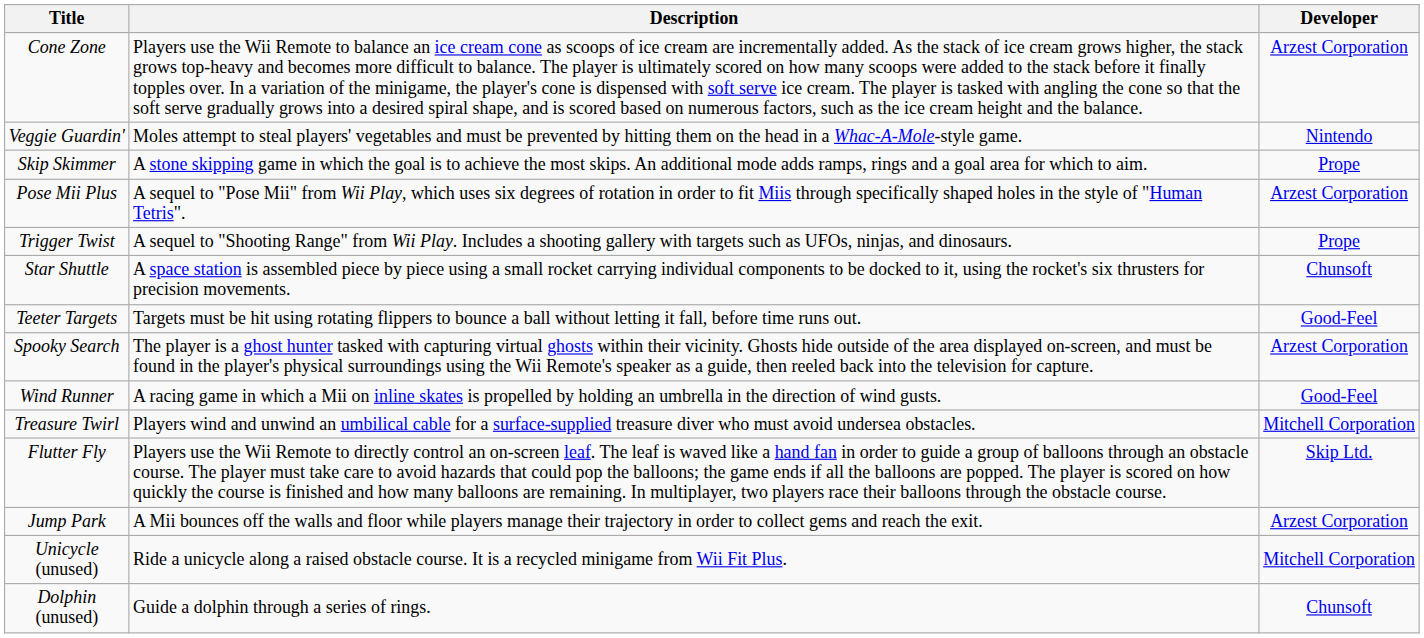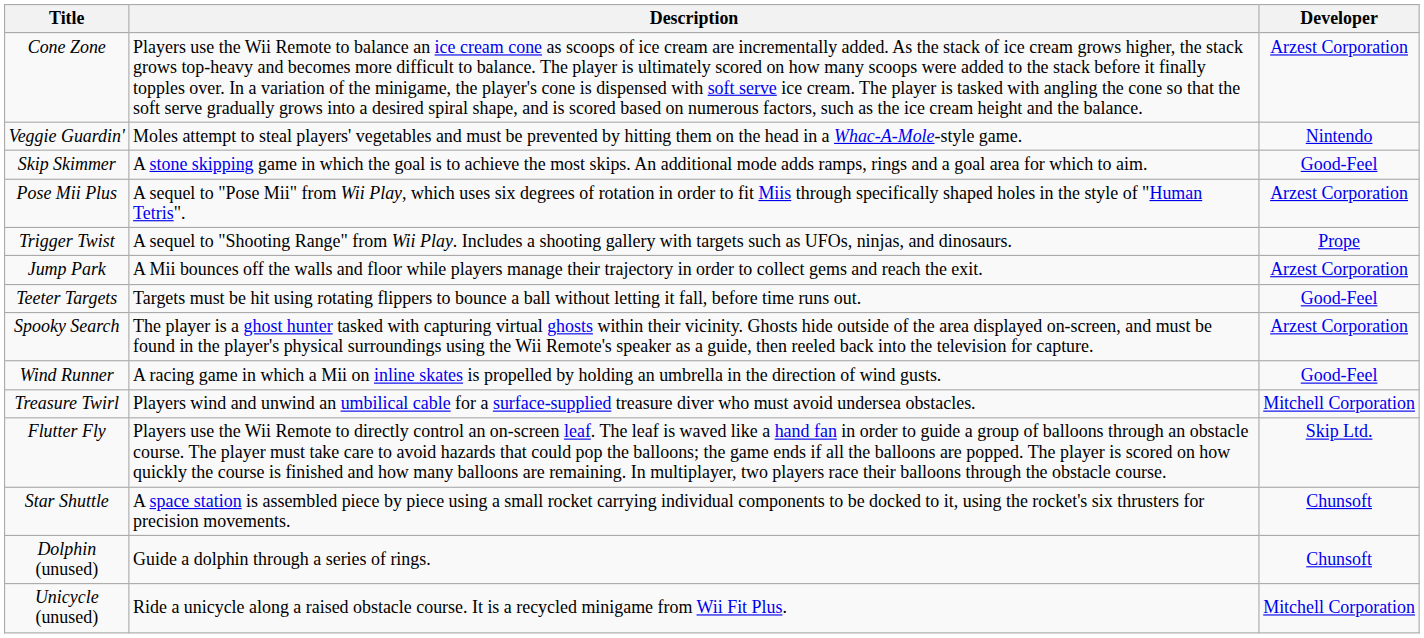Skip Skimmer | Developer: Prope -> Good-Feel
rows swapped: Jump Park <-> Star Shuttle
rows swapped: Dolphin (unused) <-> Unicycle (unused)
